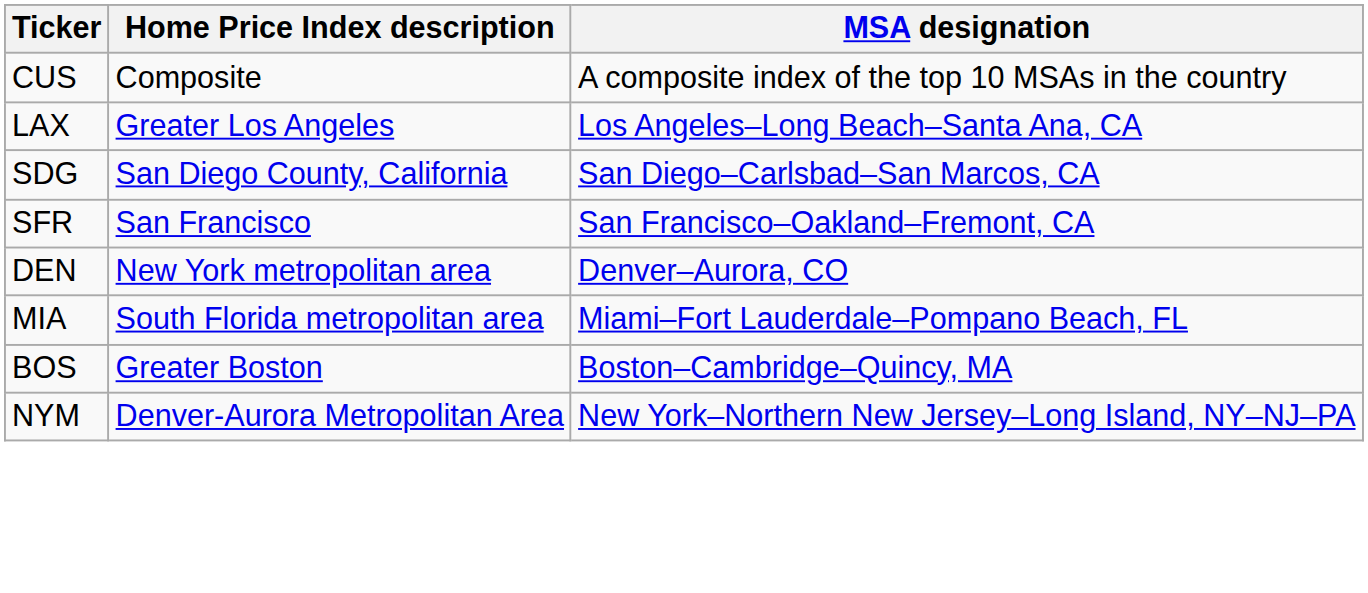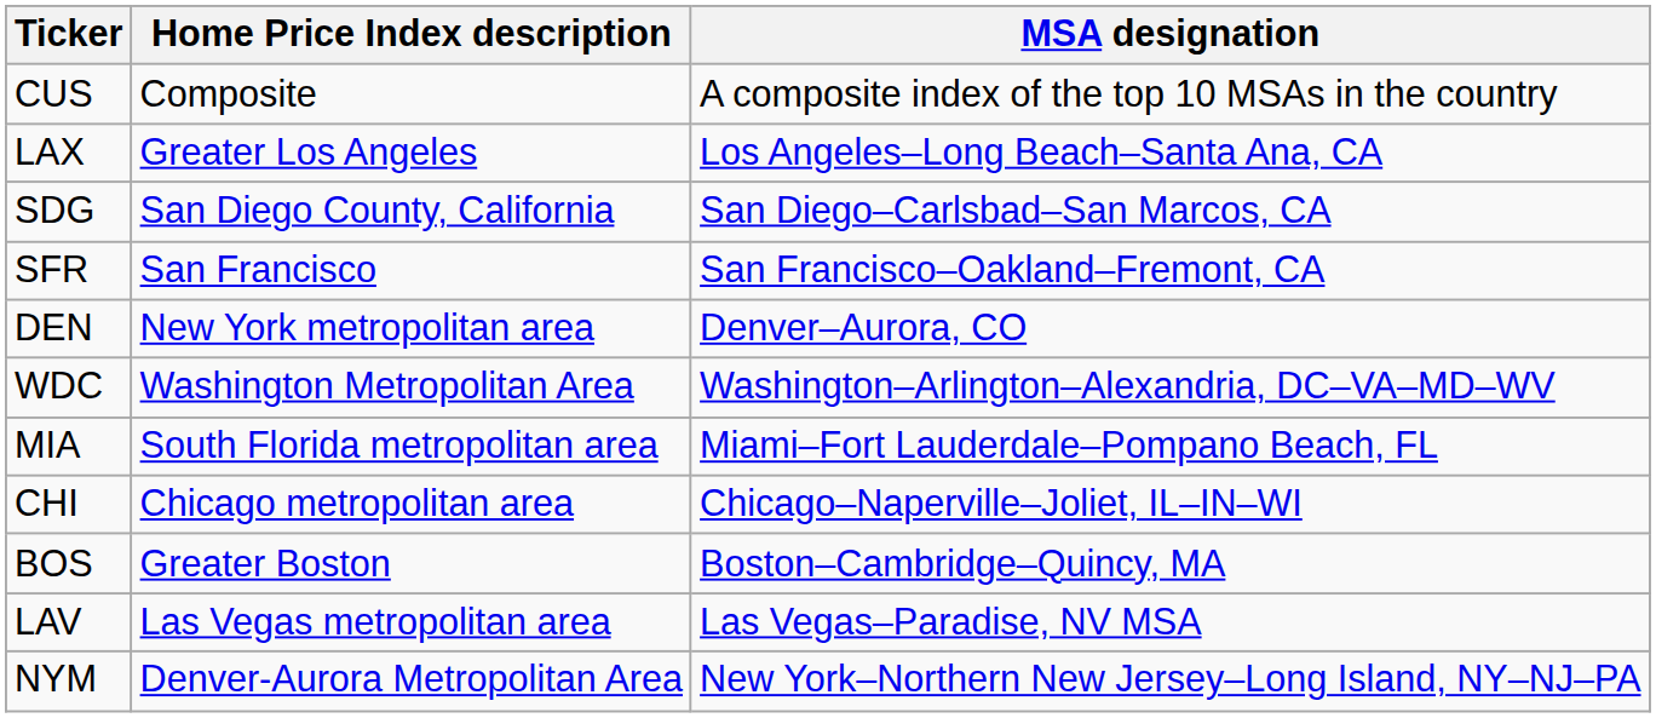+ row: WDC | Washington Metropolitan Area | Washington–Arlington–Alexandria, DC–VA–MD–WV
+ row: CHI | Chicago metropolitan area | Chicago–Naperville–Joliet, IL–IN–WI
+ row: LAV | Las Vegas metropolitan area | Las Vegas–Paradise, NV MSA
